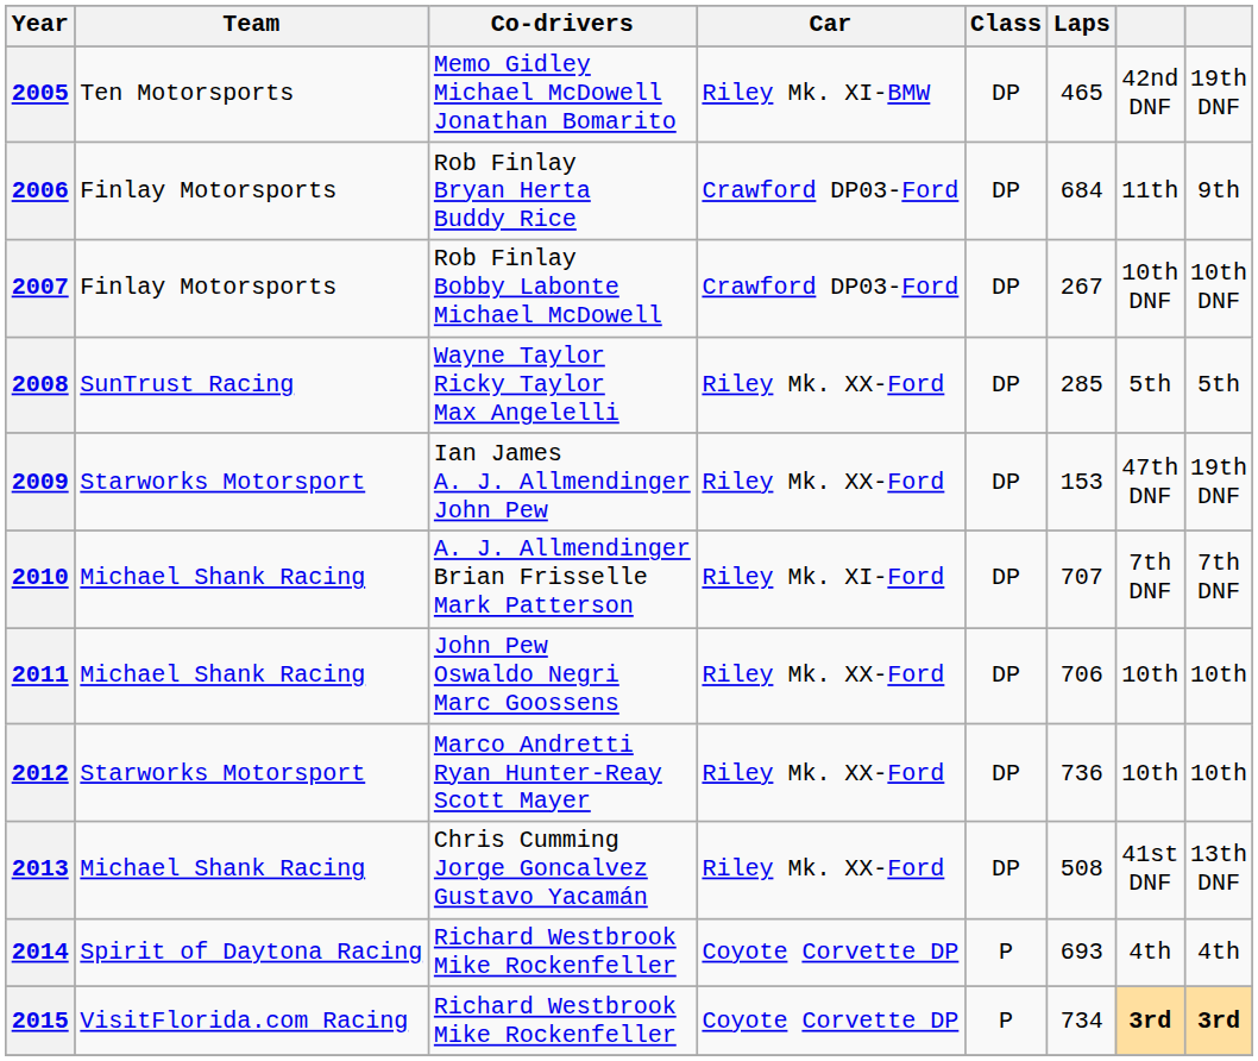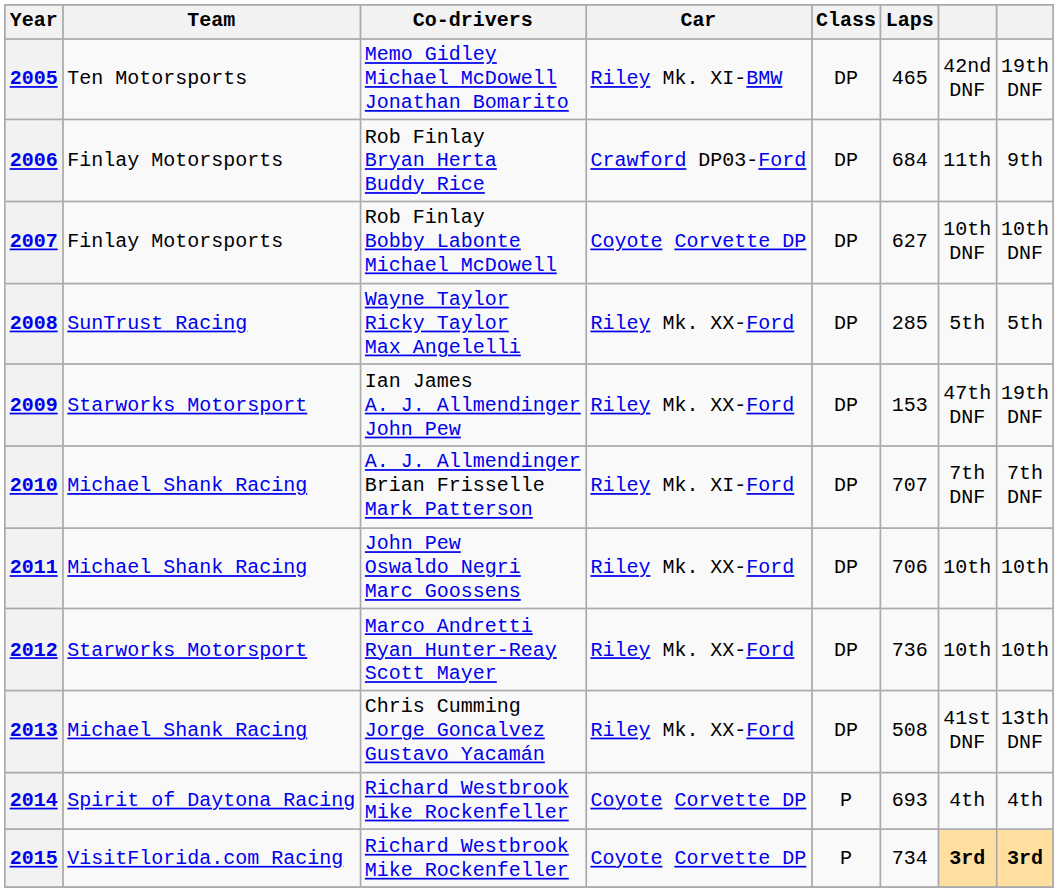2007 | Car: Crawford DP03-Ford -> Coyote Corvette DP
2007 | Laps: 267 -> 627
